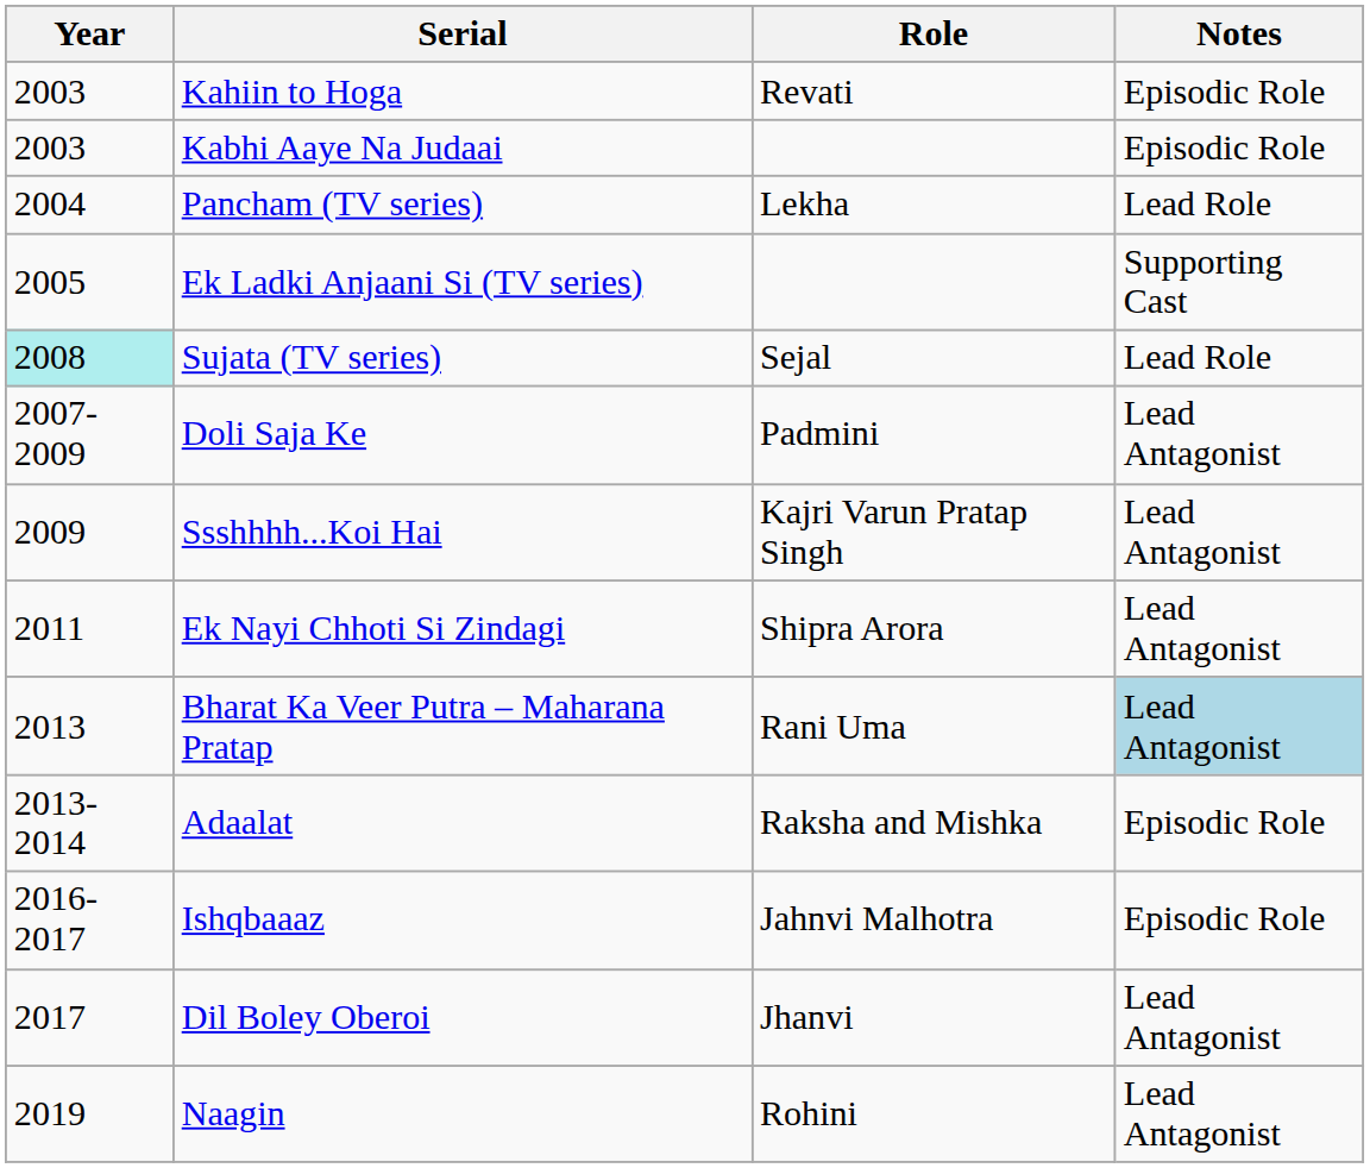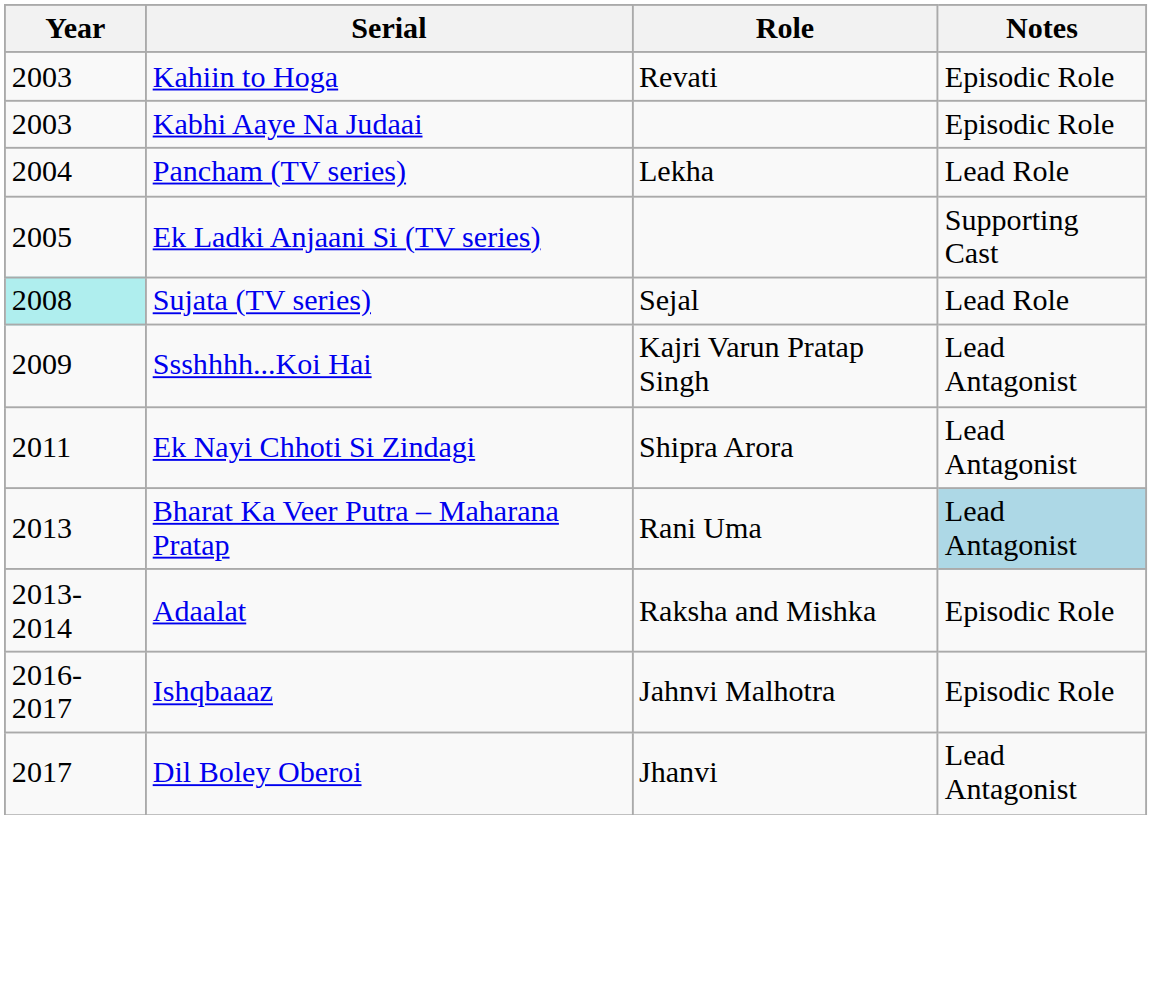- row: 2007-2009 | Doli Saja Ke | Padmini | Lead Antagonist
- row: 2019 | Naagin | Rohini | Lead Antagonist
